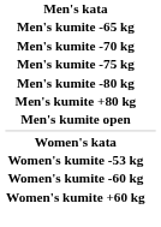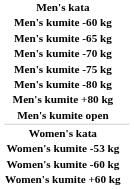+ row: Men's kumite -60 kg
